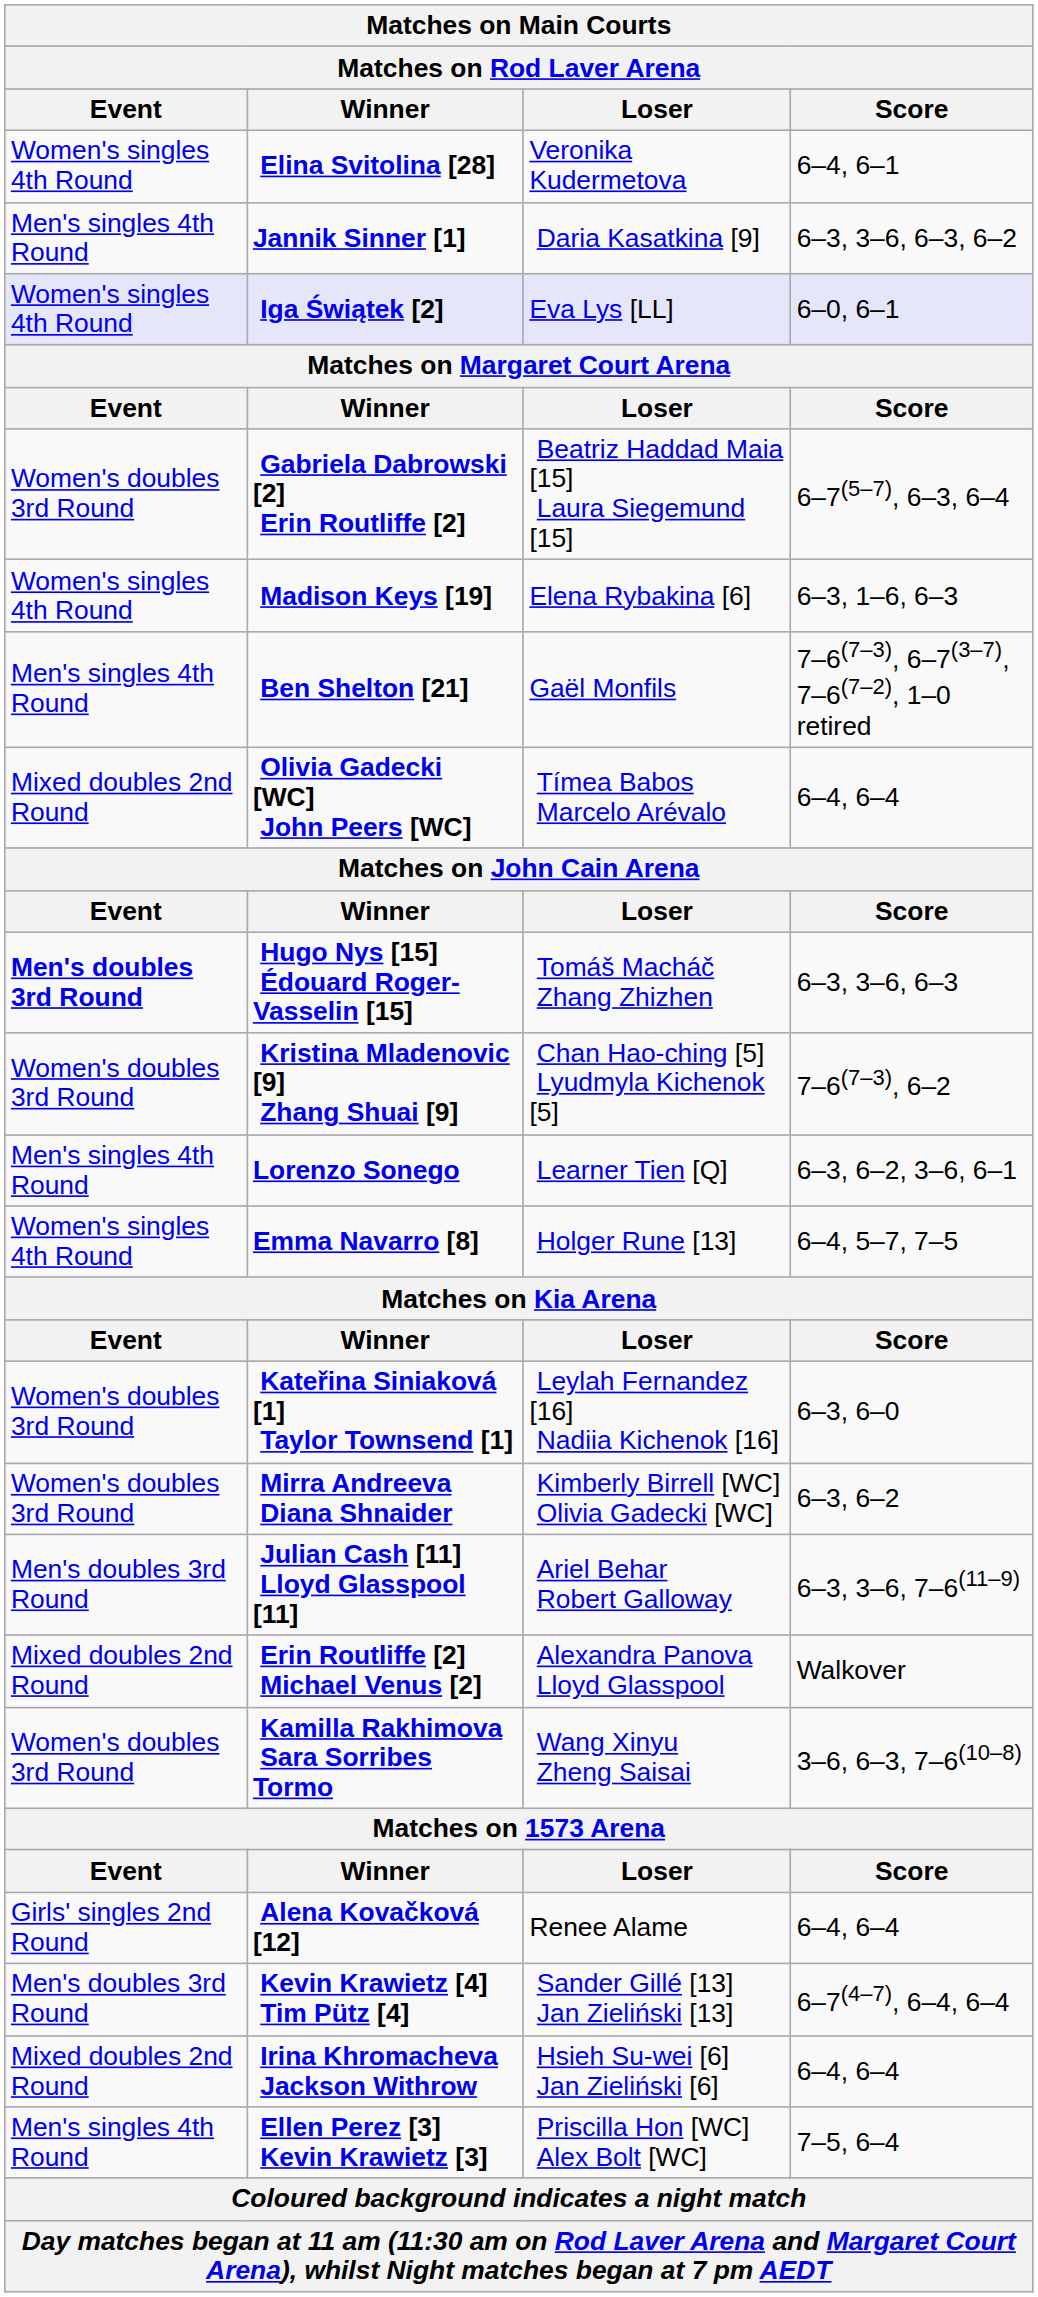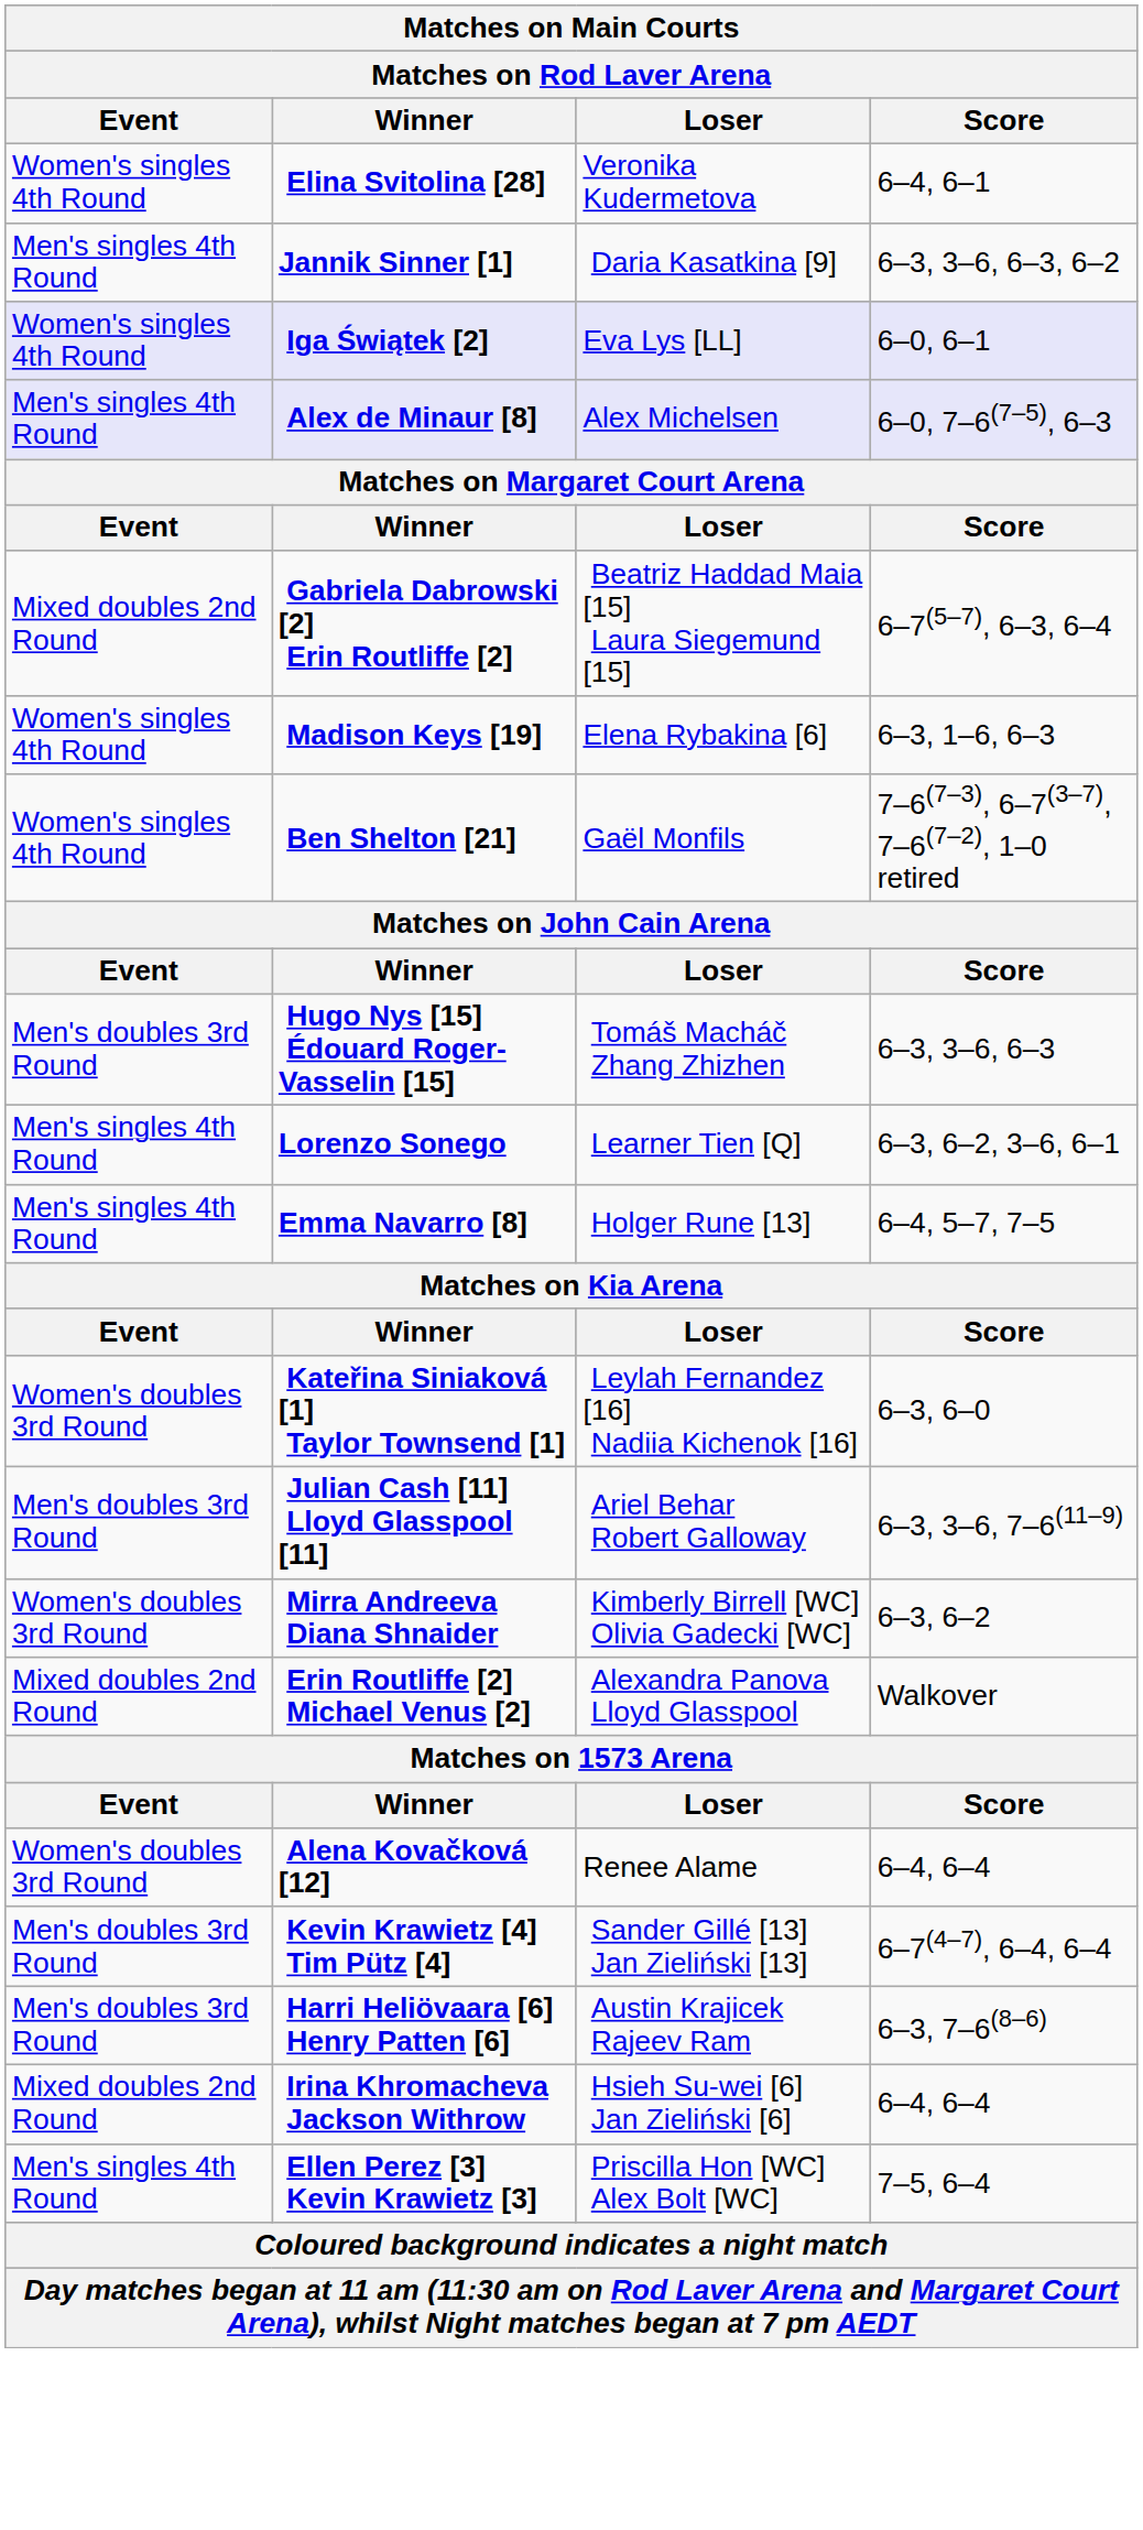+ row: Men's singles 4th Round | Alex de Minaur [8] | Alex Michelsen | 6–0, 7–6(7–5), 6–3
Gabriela Dabrowski [2] Erin Routliffe [2] | Event: Women's doubles 3rd Round -> Mixed doubles 2nd Round
Ben Shelton [21] | Event: Men's singles 4th Round -> Women's singles 4th Round
- row: Mixed doubles 2nd Round | Olivia Gadecki [WC] John Peers [WC] | Tímea Babos Marcelo Arévalo | 6–4, 6–4
Hugo Nys [15] Édouard Roger-Vasselin [15] | Event: bold -> normal
- row: Women's doubles 3rd Round | Kristina Mladenovic [9] Zhang Shuai [9] | Chan Hao-ching [5] Lyudmyla Kichenok [5] | 7–6(7–3), 6–2
Emma Navarro [8] | Event: Women's singles 4th Round -> Men's singles 4th Round
rows swapped: Julian Cash [11] Lloyd Glasspool [11] <-> Mirra Andreeva Diana Shnaider
- row: Women's doubles 3rd Round | Kamilla Rakhimova Sara Sorribes Tormo | Wang Xinyu Zheng Saisai | 3–6, 6–3, 7–6(10–8)
Alena Kovačková [12] | Event: Girls' singles 2nd Round -> Women's doubles 3rd Round
+ row: Men's doubles 3rd Round | Harri Heliövaara [6] Henry Patten [6] | Austin Krajicek Rajeev Ram | 6–3, 7–6(8–6)
